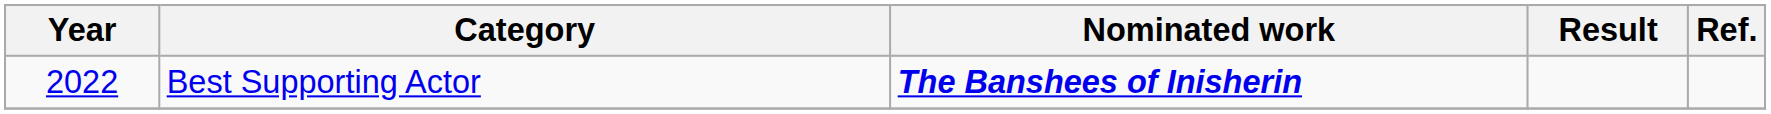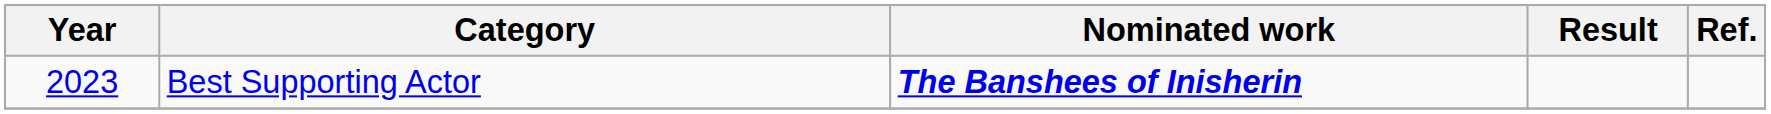Best Supporting Actor | Year: 2022 -> 2023
